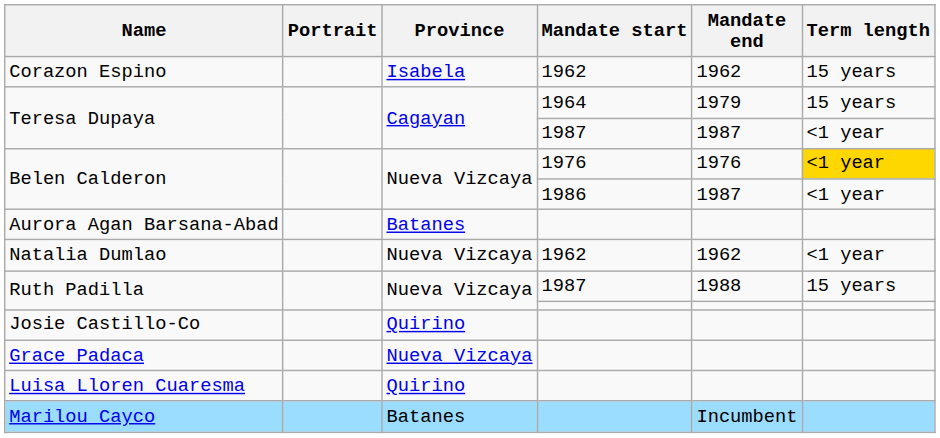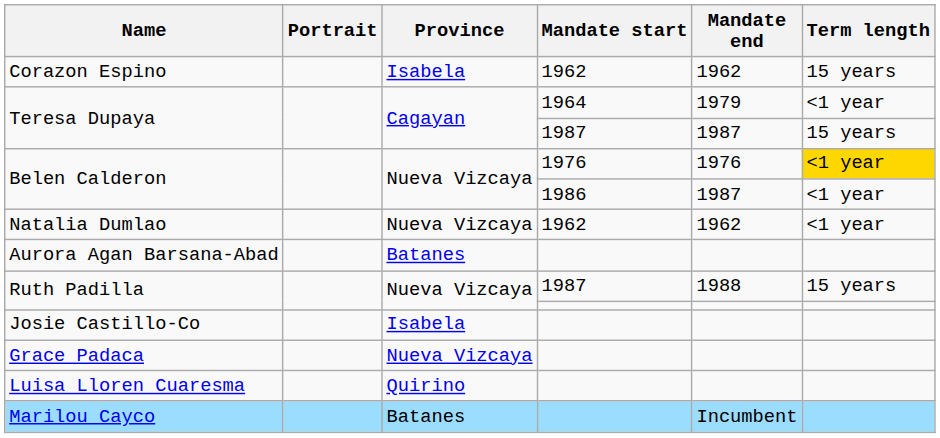Teresa Dupaya / 1964 | Term length: 15 years -> <1 year
Teresa Dupaya / 1987 | Term length: <1 year -> 15 years
rows swapped: Natalia Dumlao <-> Aurora Agan Barsana-Abad
Josie Castillo-Co | Province: Quirino -> Isabela
